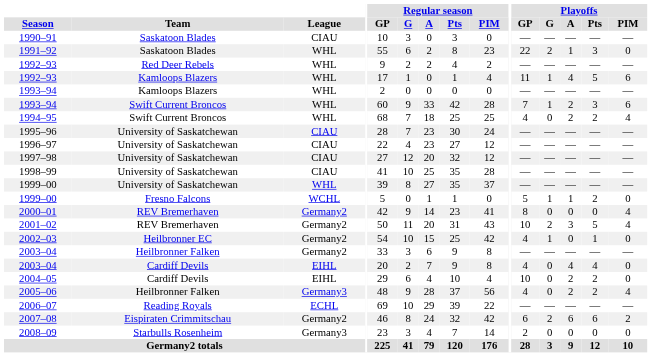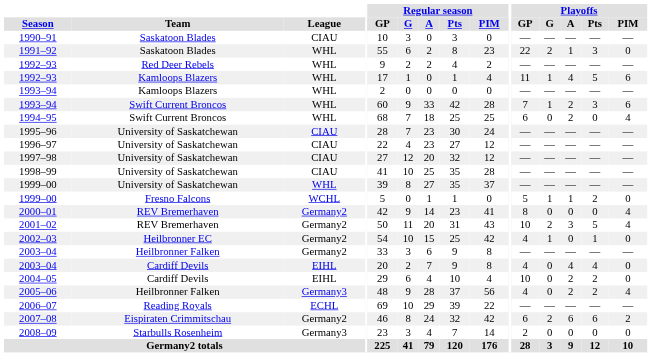1994–95 | Playoffs / GP: 4 -> 6
1994–95 | Playoffs / Pts: 2 -> 0
